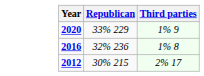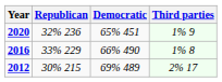+ column: Democratic | 65% 451 | 66% 490 | 69% 489
2020 | Republican: 33% 229 -> 32% 236
2016 | Republican: 32% 236 -> 33% 229
